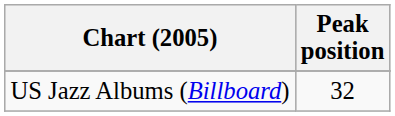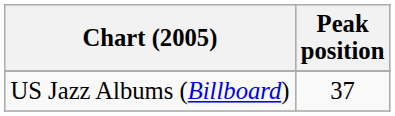US Jazz Albums (Billboard) | Peak position: 32 -> 37
